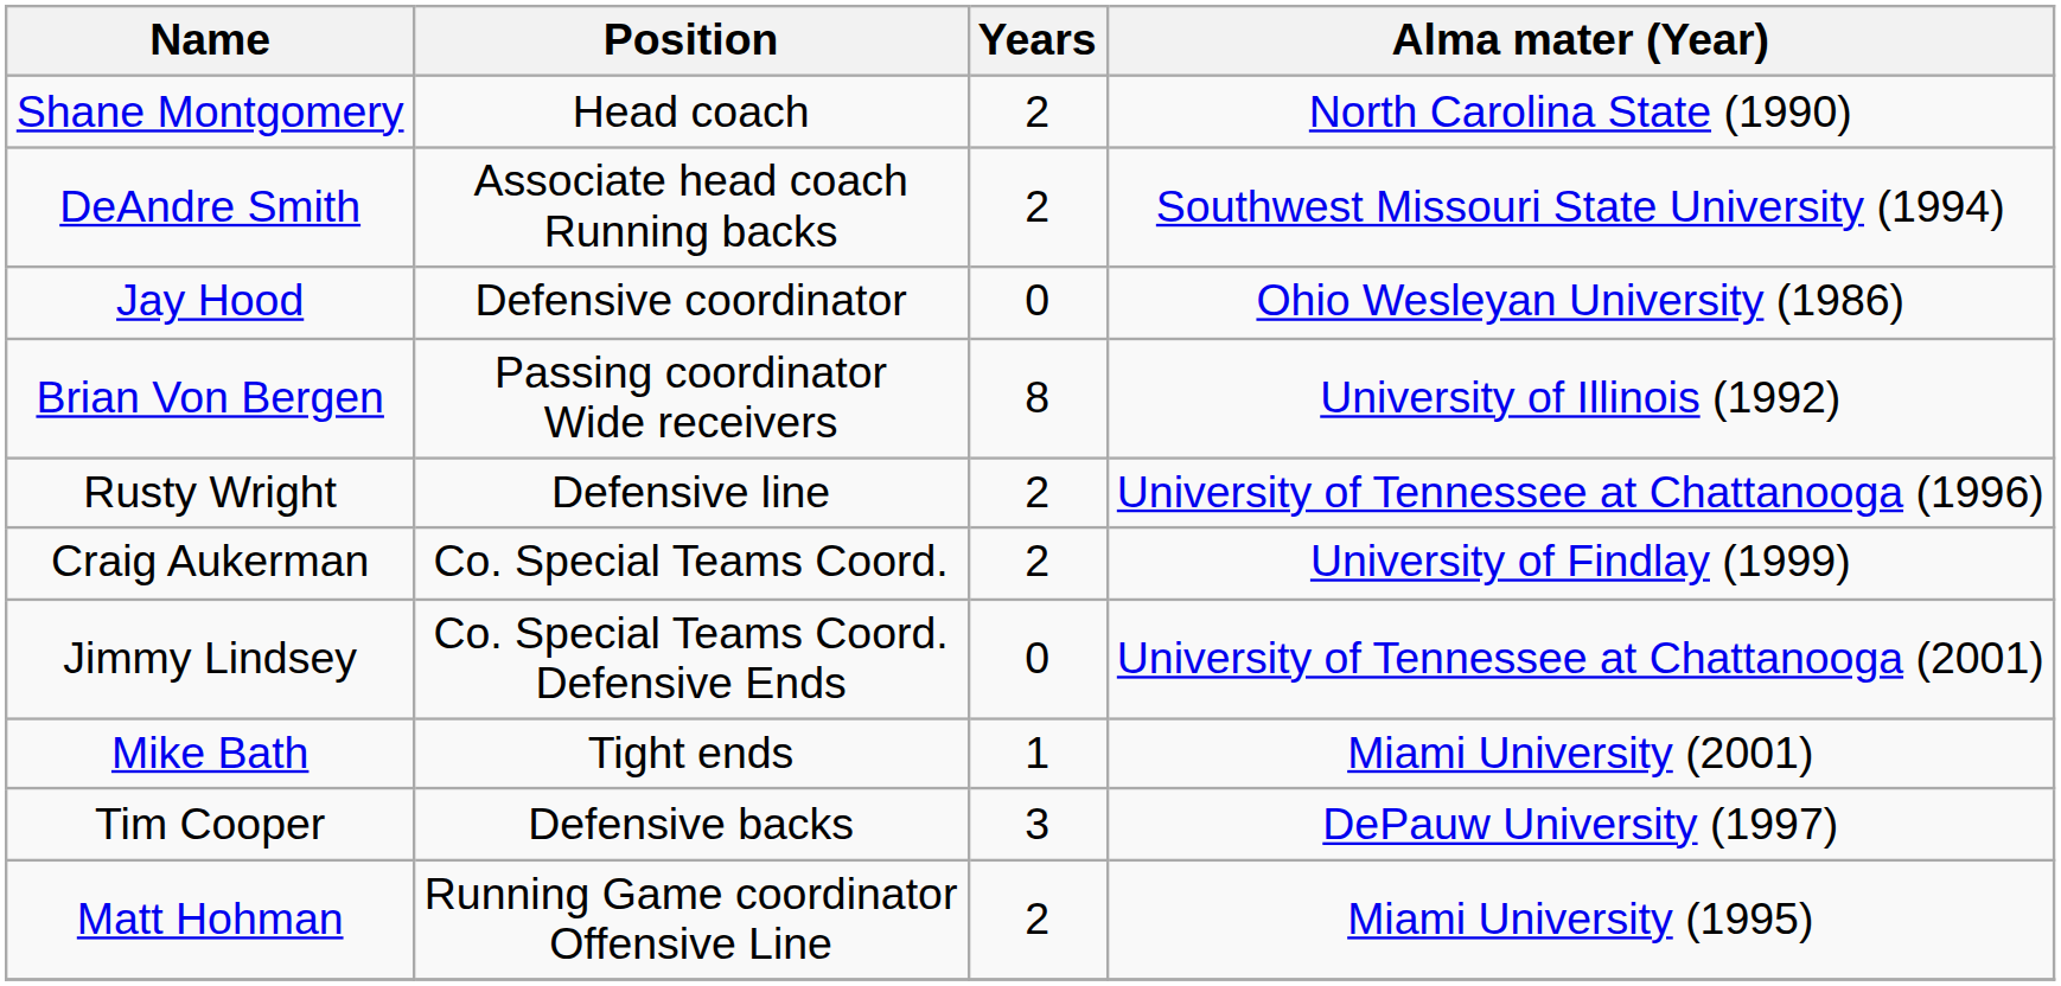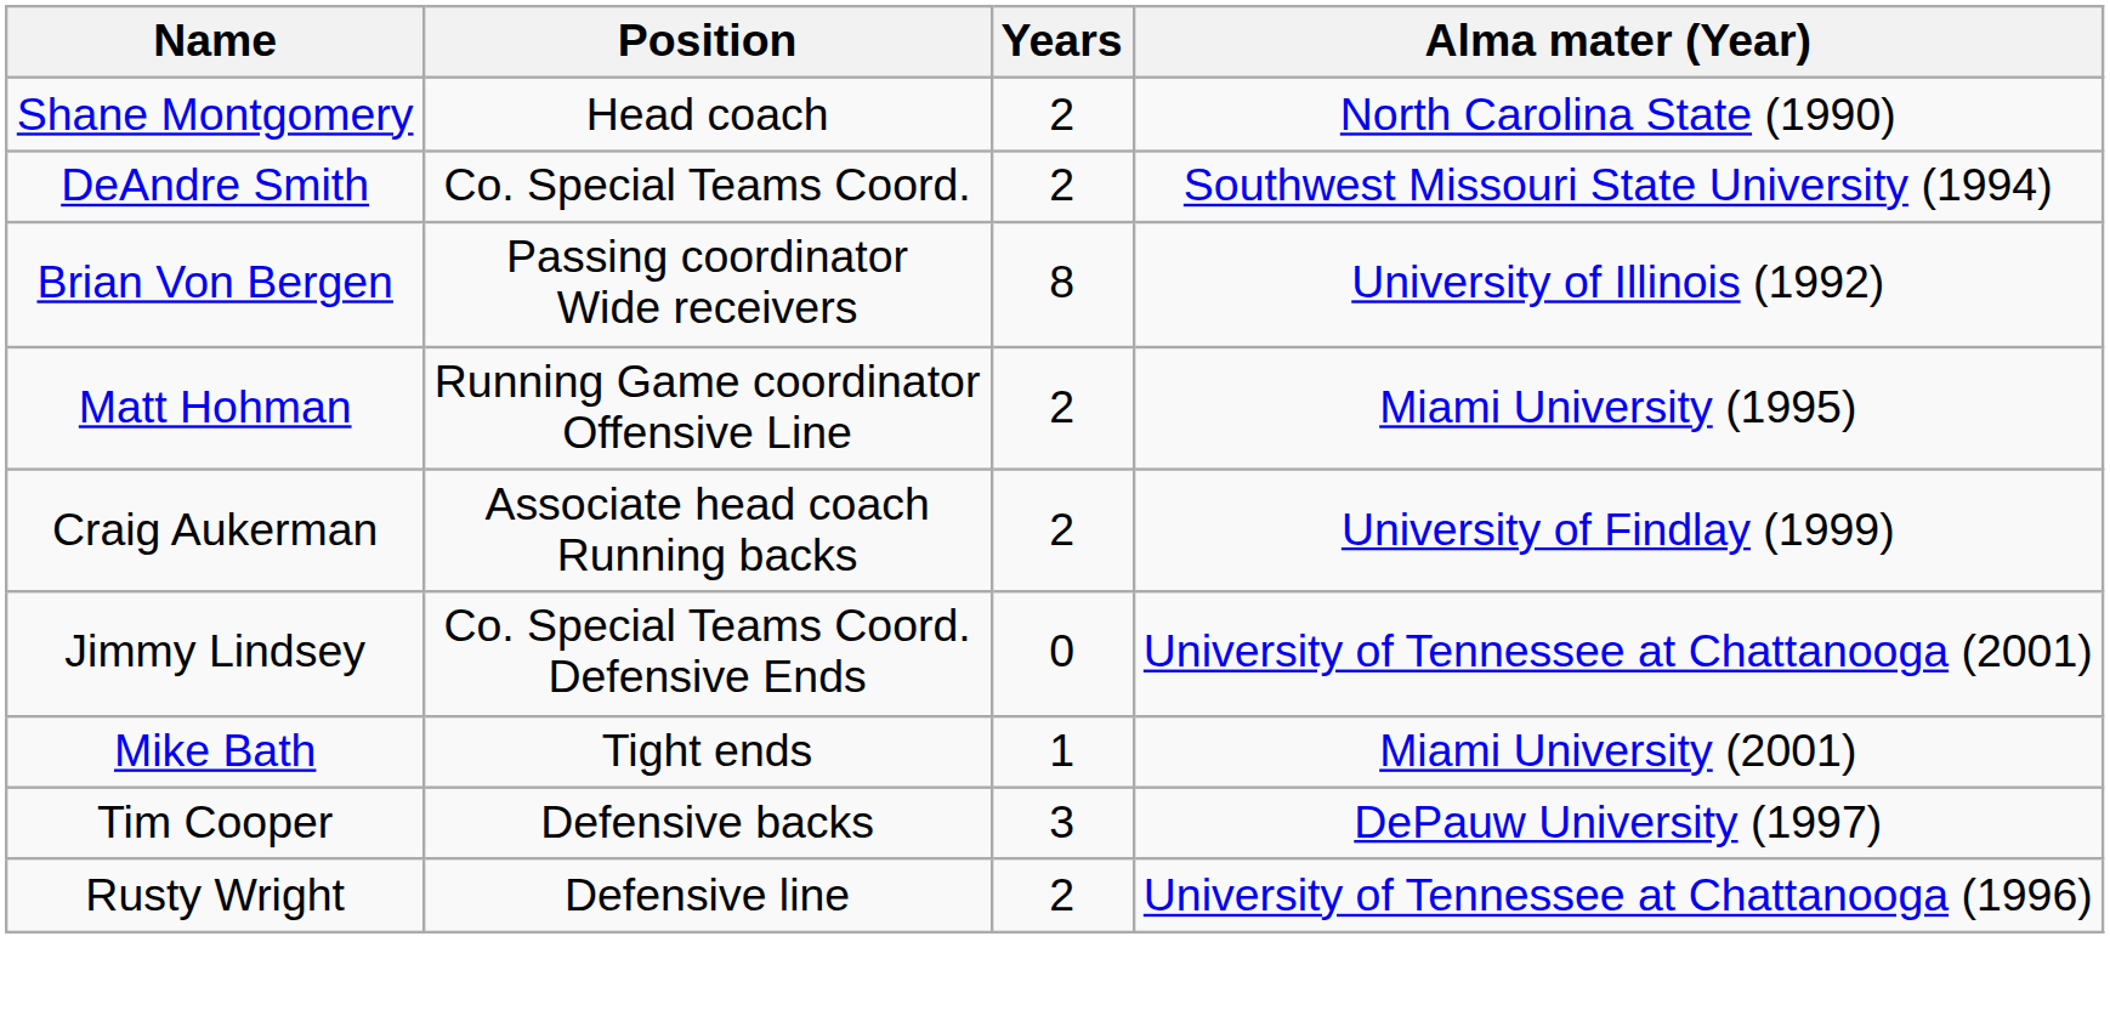DeAndre Smith | Position: Associate head coach Running backs -> Co. Special Teams Coord.
- row: Jay Hood | Defensive coordinator | 0 | Ohio Wesleyan University (1986)
rows swapped: Matt Hohman <-> Rusty Wright
Craig Aukerman | Position: Co. Special Teams Coord. -> Associate head coach Running backs
